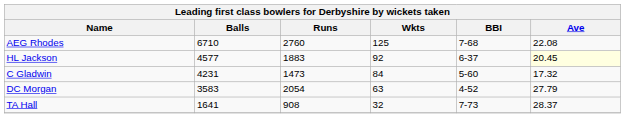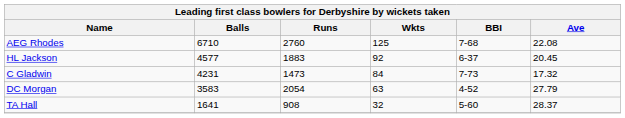HL Jackson | Ave: lightyellow background -> no background
C Gladwin | BBI: 5-60 -> 7-73
TA Hall | BBI: 7-73 -> 5-60
